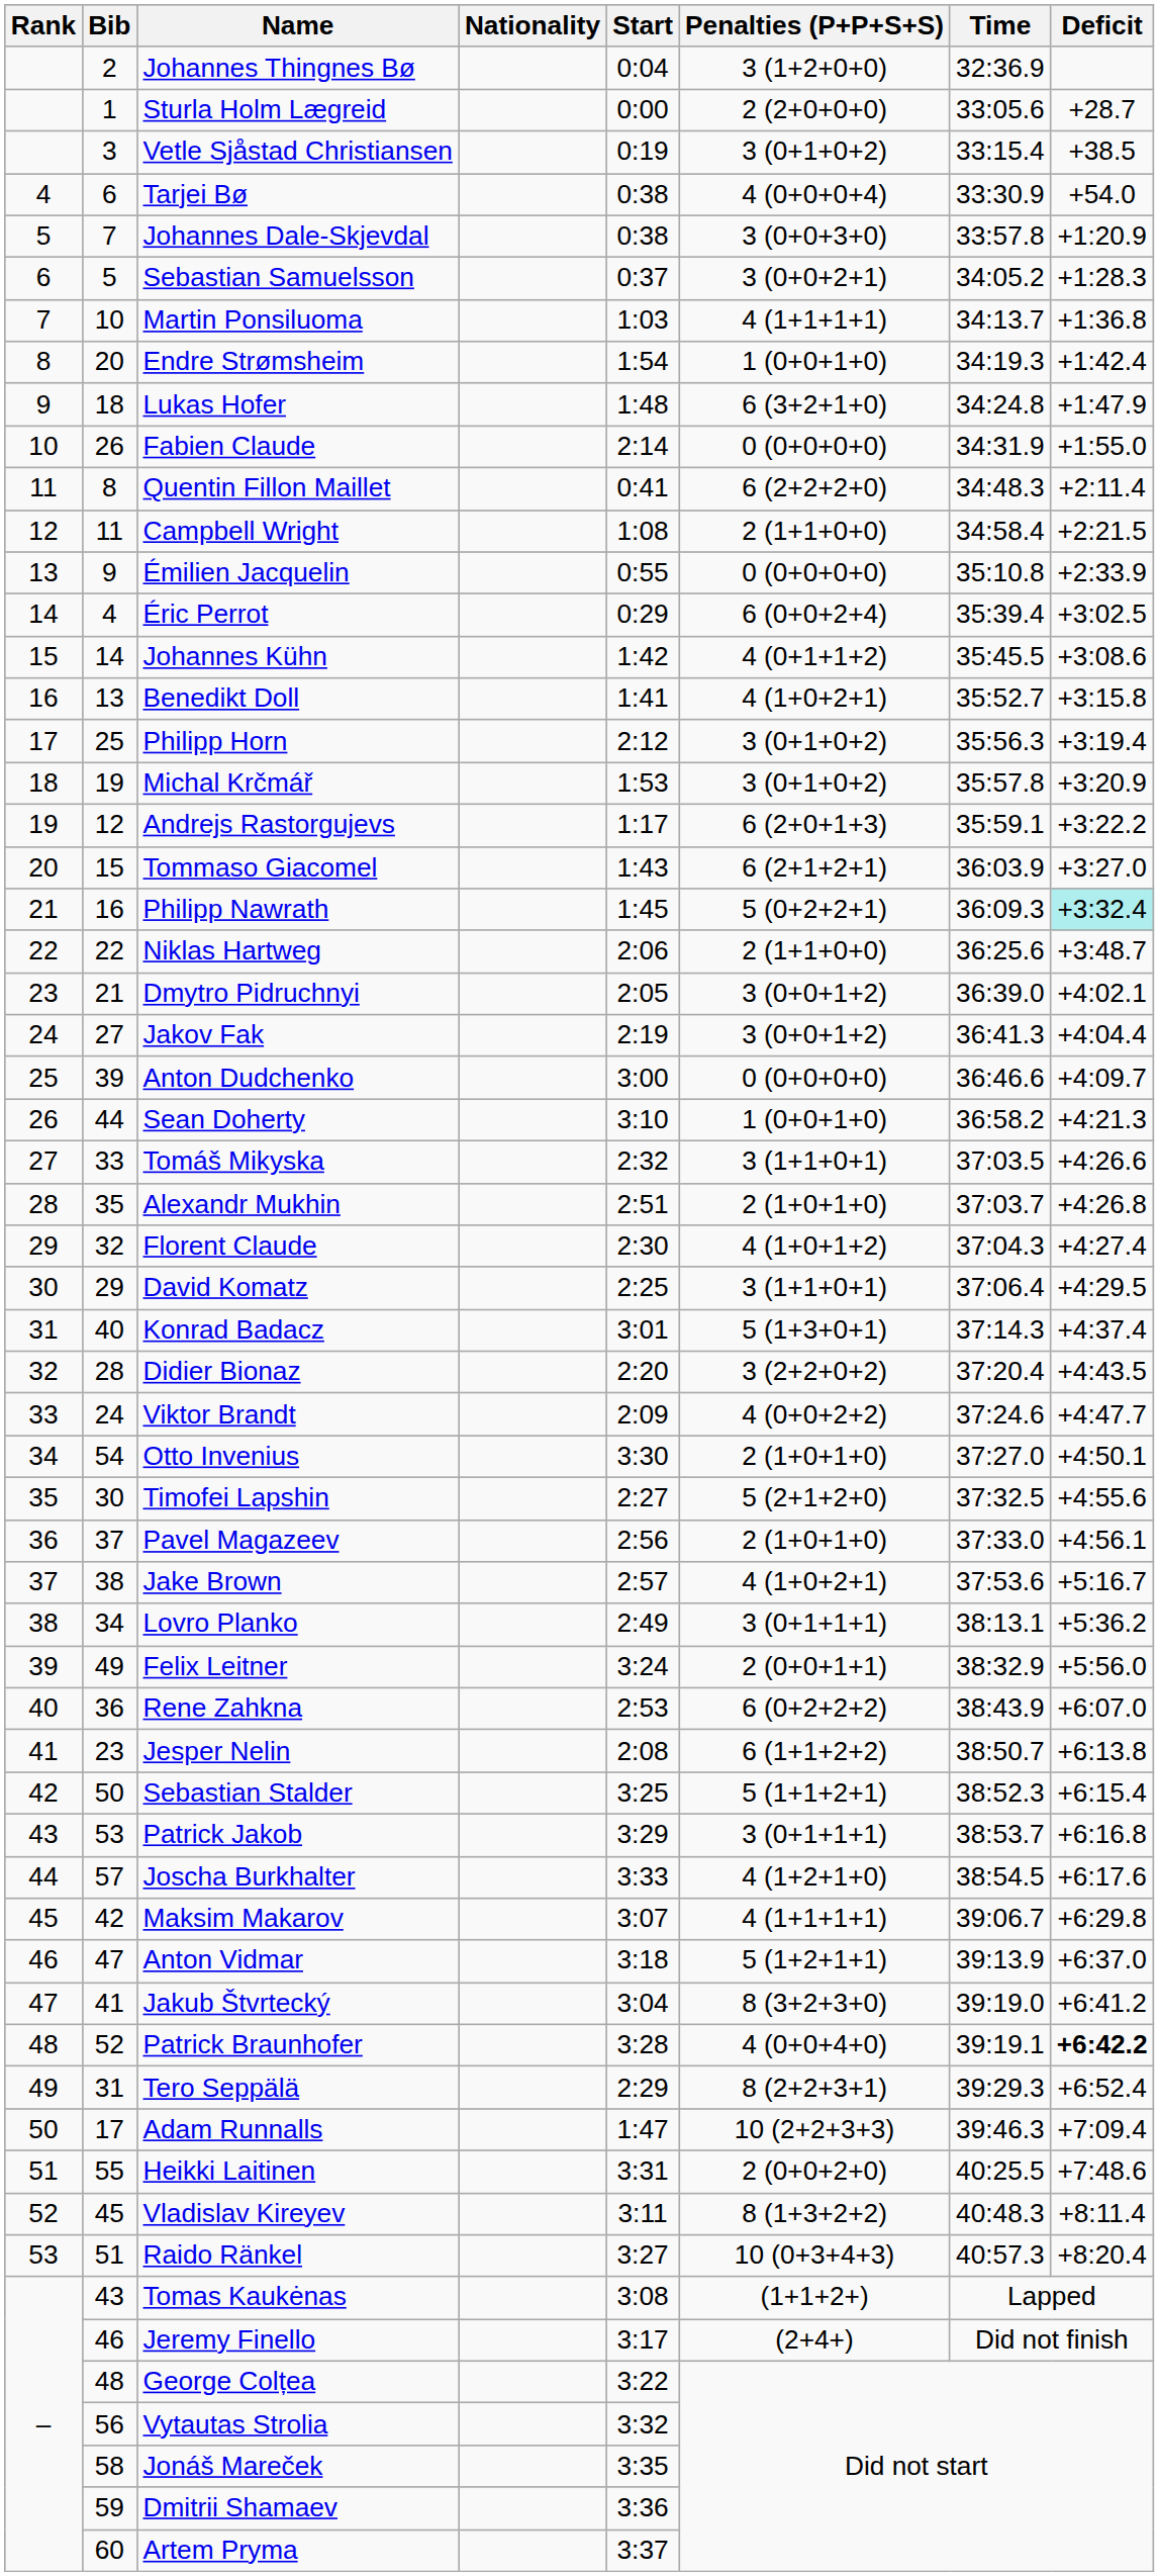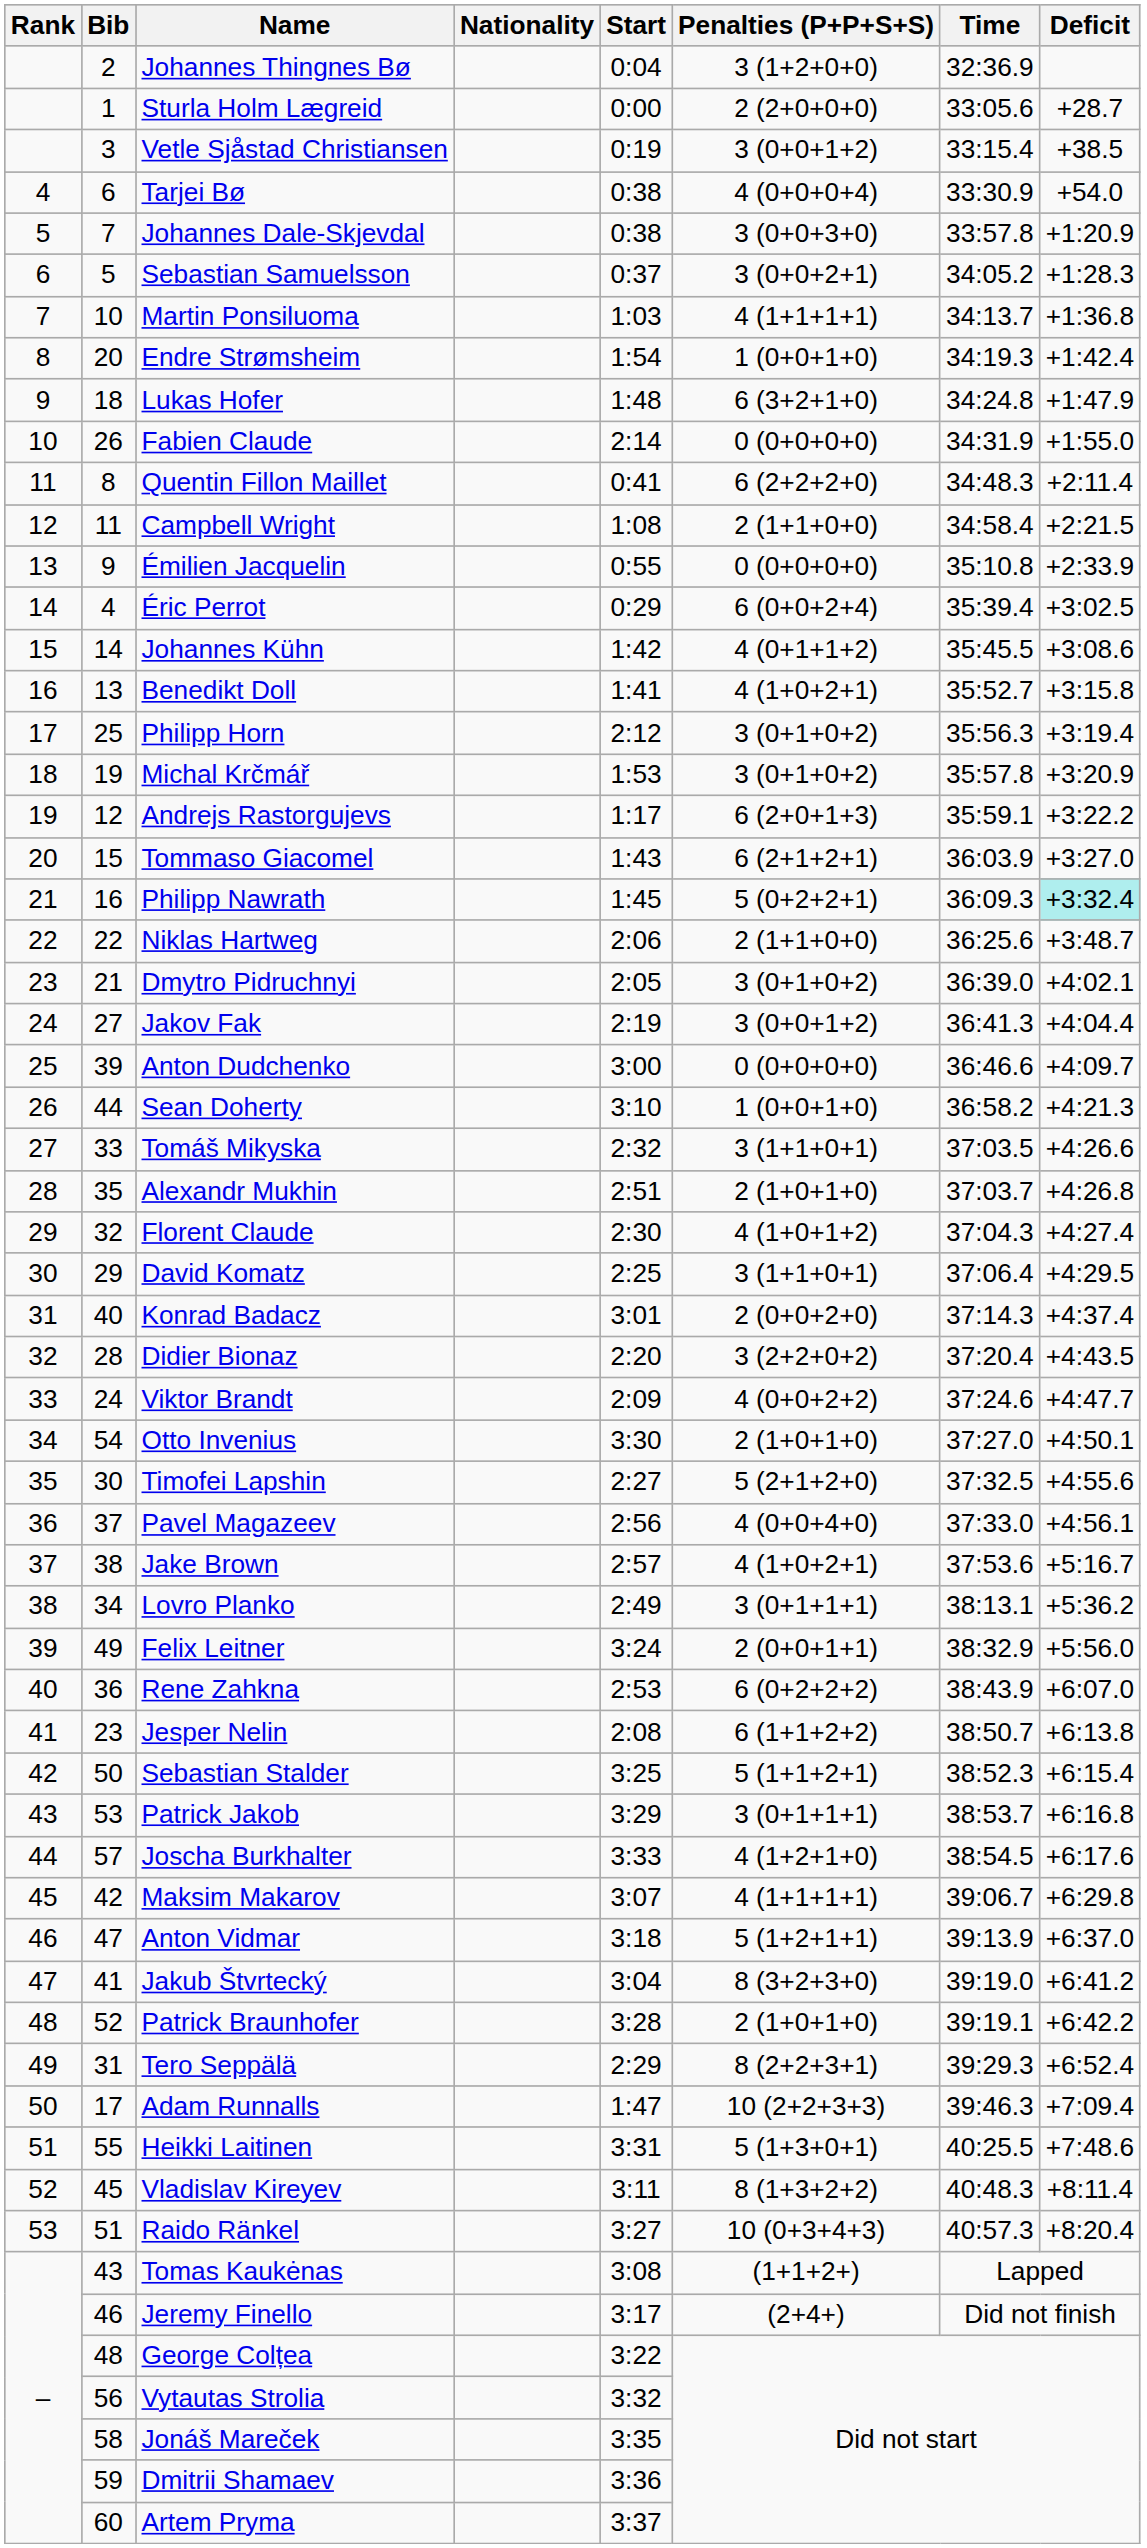Vetle Sjåstad Christiansen | Penalties (P+P+S+S): 3 (0+1+0+2) -> 3 (0+0+1+2)
Dmytro Pidruchnyi | Penalties (P+P+S+S): 3 (0+0+1+2) -> 3 (0+1+0+2)
Konrad Badacz | Penalties (P+P+S+S): 5 (1+3+0+1) -> 2 (0+0+2+0)
Pavel Magazeev | Penalties (P+P+S+S): 2 (1+0+1+0) -> 4 (0+0+4+0)
Patrick Braunhofer | Penalties (P+P+S+S): 4 (0+0+4+0) -> 2 (1+0+1+0)
Patrick Braunhofer | Deficit: bold -> normal
Heikki Laitinen | Penalties (P+P+S+S): 2 (0+0+2+0) -> 5 (1+3+0+1)
